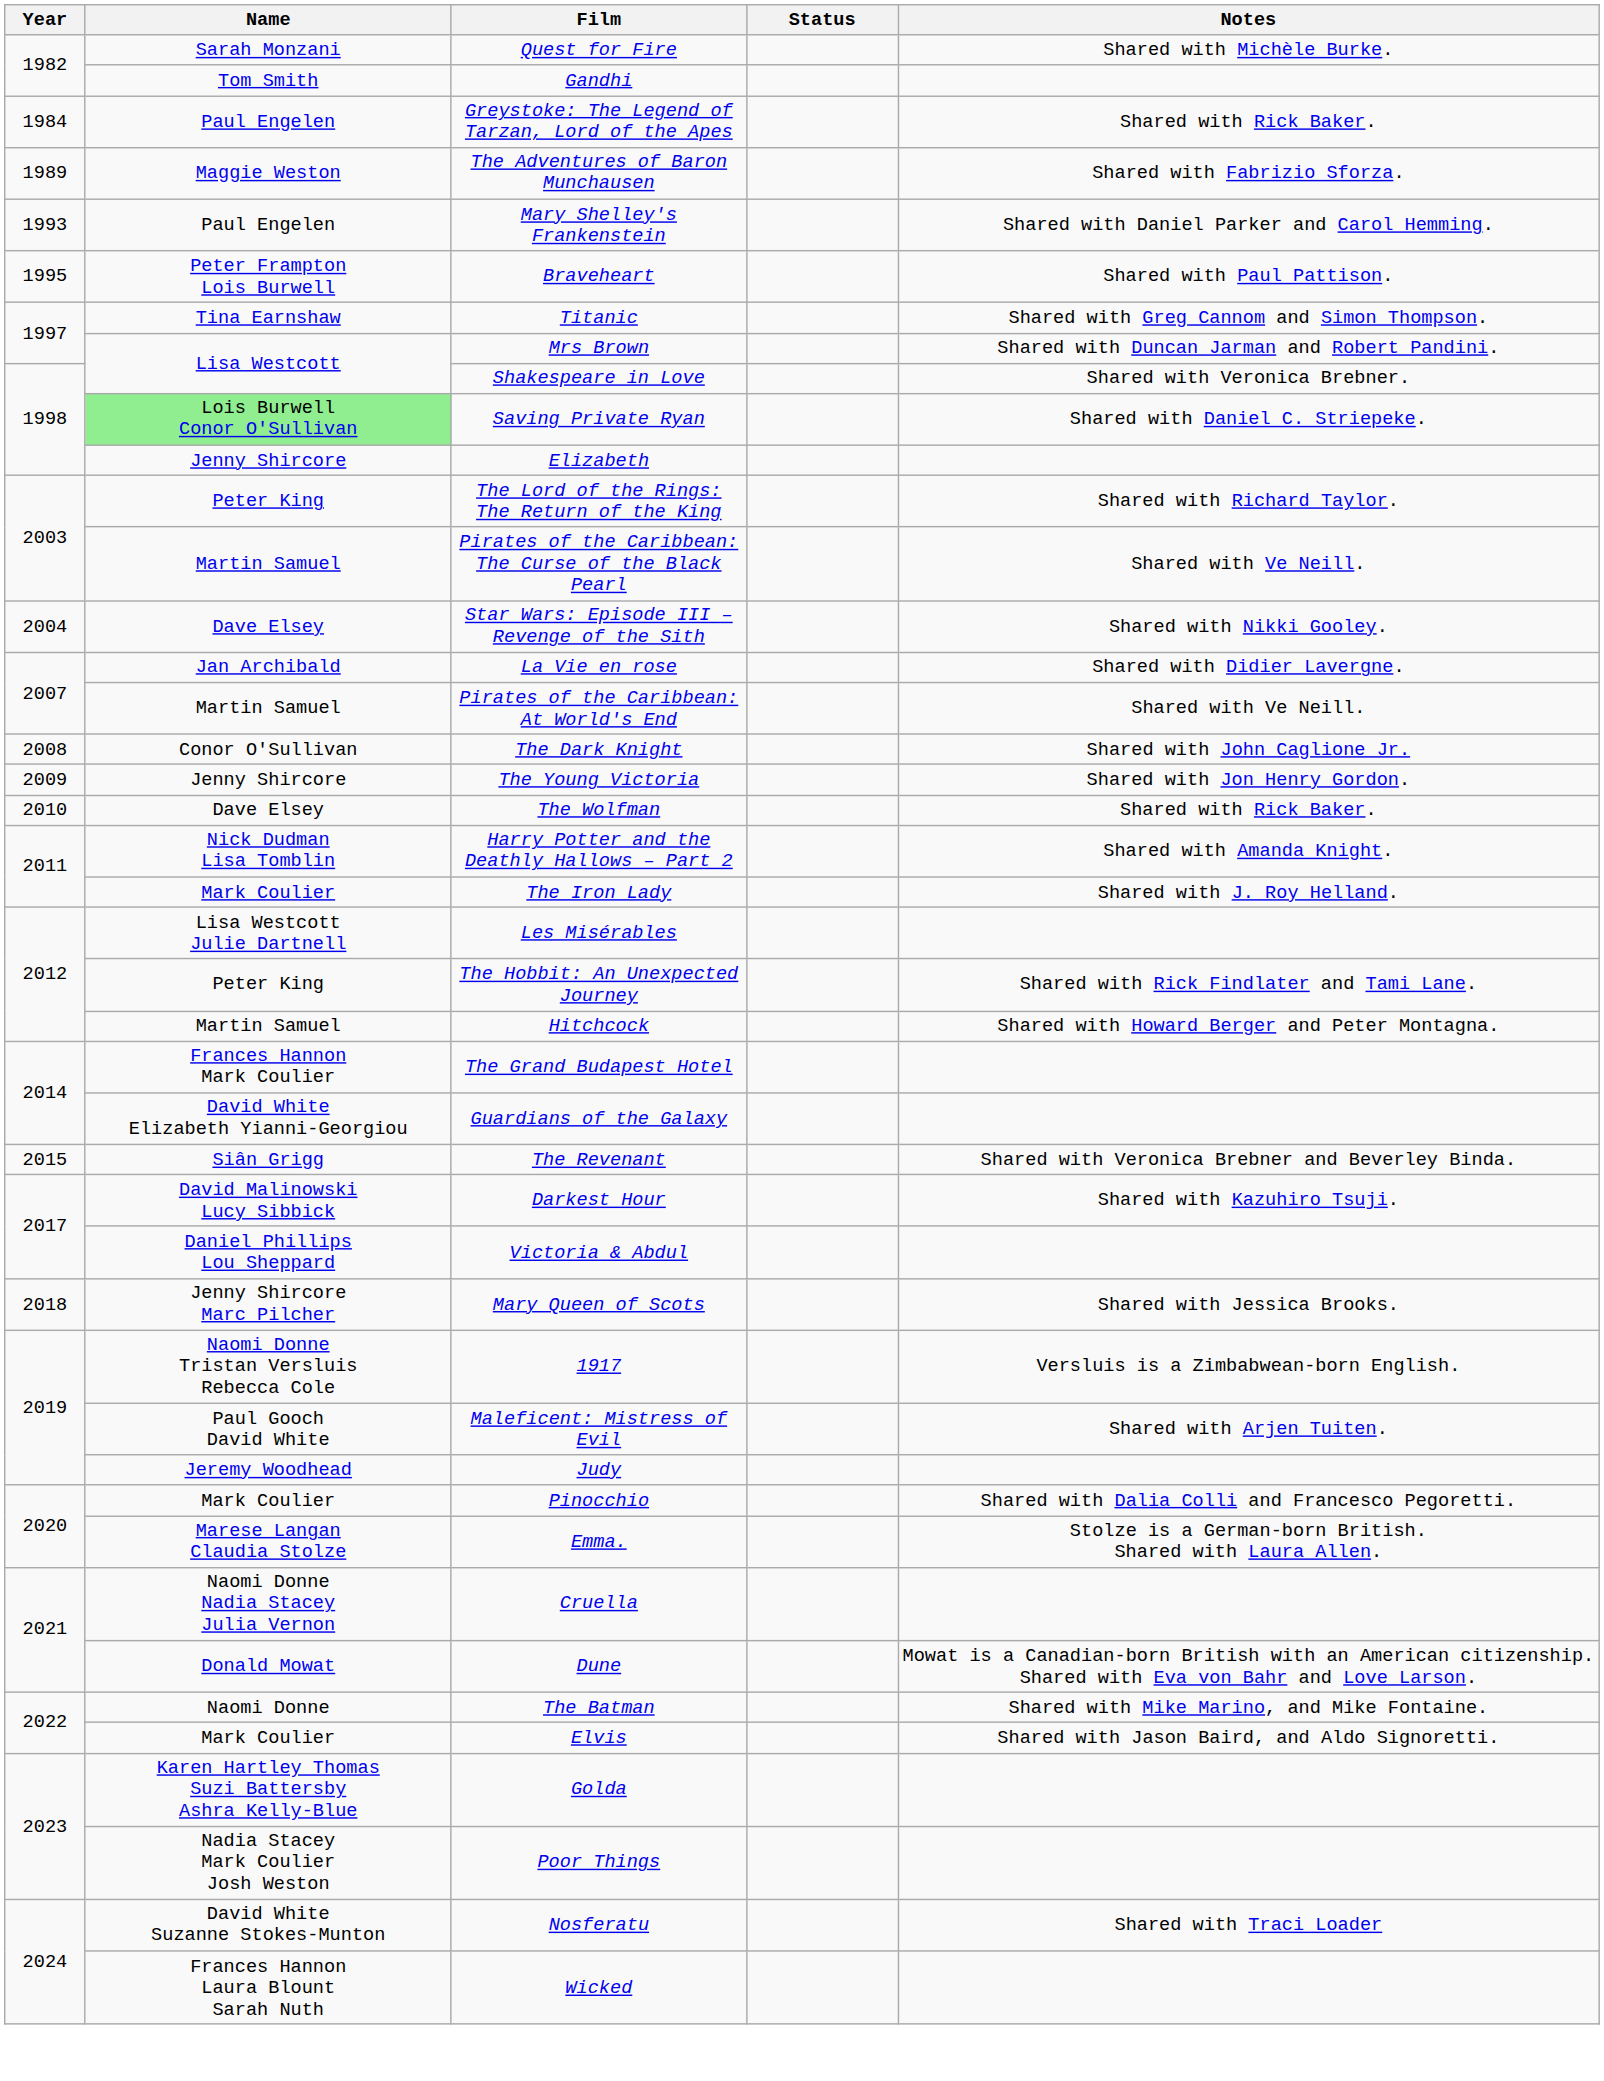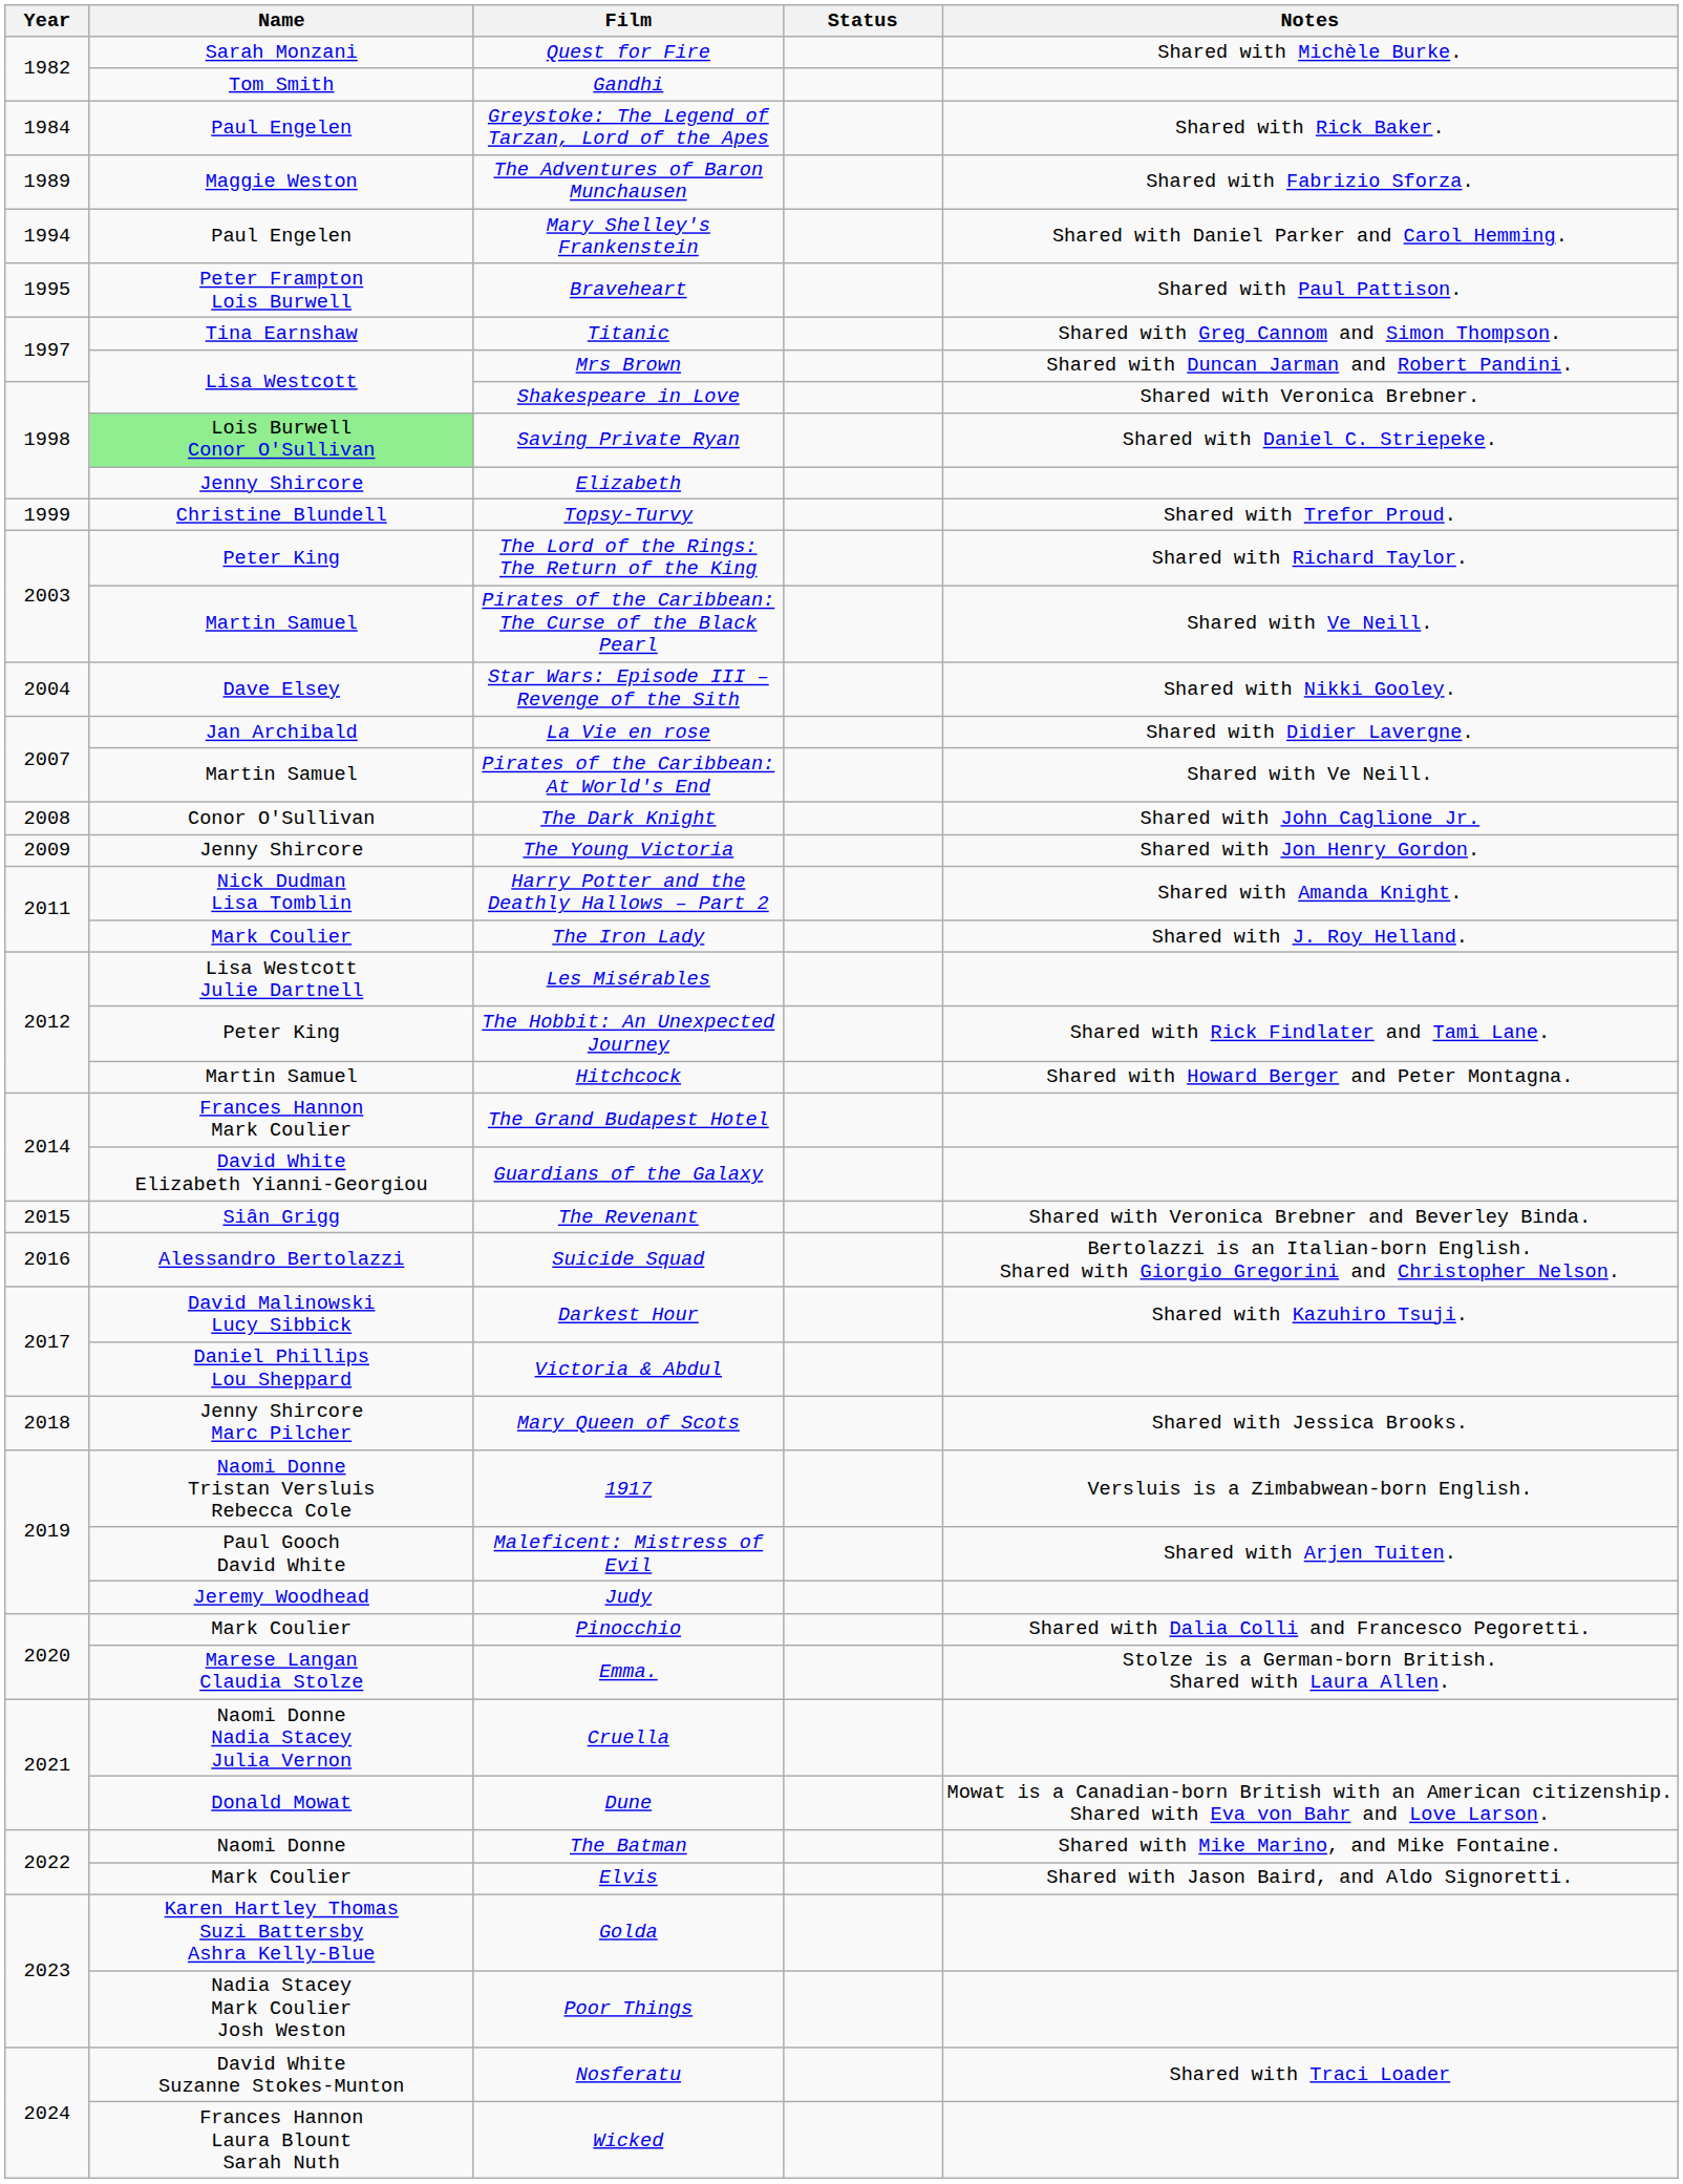Mary Shelley's Frankenstein | Year: 1993 -> 1994
+ row: 1999 | Christine Blundell | Topsy-Turvy | Shared with Trefor Proud.
- row: 2010 | Dave Elsey | The Wolfman | Shared with Rick Baker.
+ row: 2016 | Alessandro Bertolazzi | Suicide Squad | Bertolazzi is an Italian-born English. Shared with Giorgio Gregorini and Christopher Nelson.
